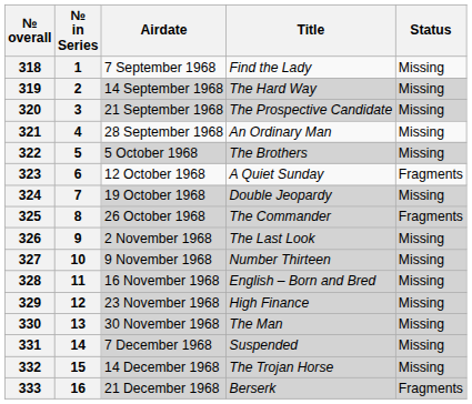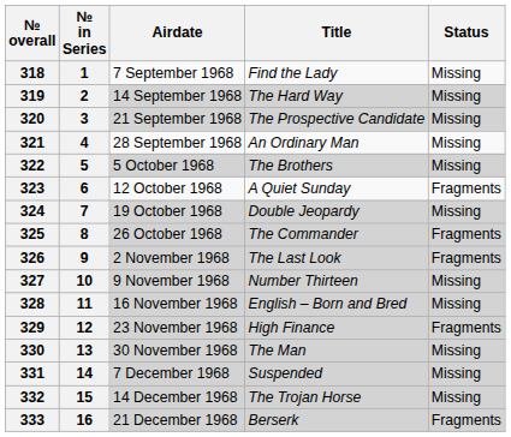326 | Status: Missing -> Fragments
329 | Status: Missing -> Fragments
